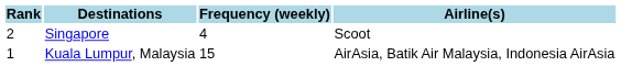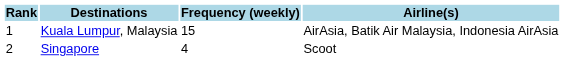rows swapped: Kuala Lumpur, Malaysia <-> Singapore
